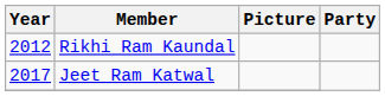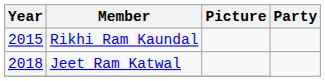Rikhi Ram Kaundal | Year: 2012 -> 2015
Jeet Ram Katwal | Year: 2017 -> 2018
